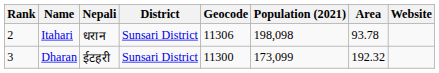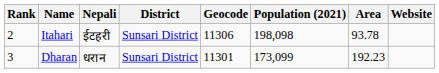Itahari | Nepali: धरान -> ईटहरी
Dharan | Nepali: ईटहरी -> धरान
Dharan | Geocode: 11300 -> 11301
Dharan | Area: 192.32 -> 192.23
